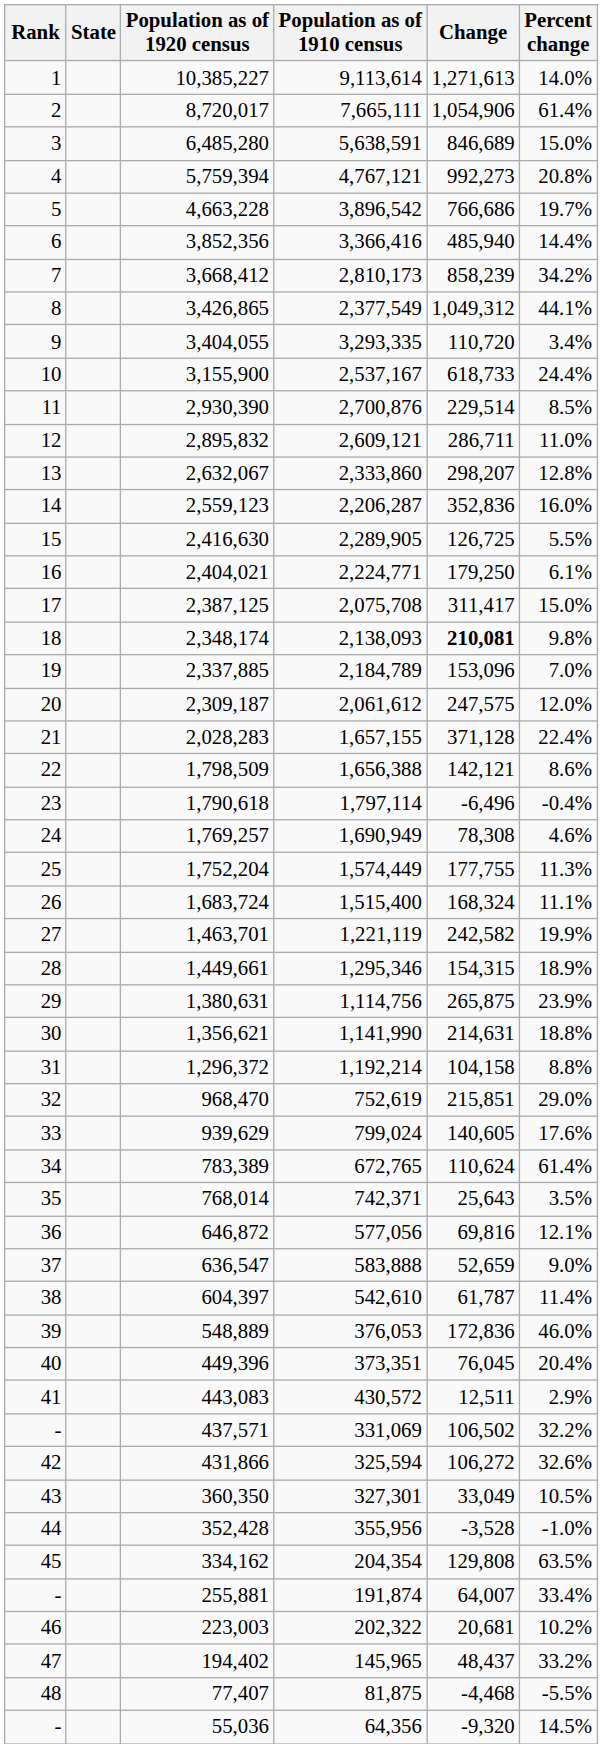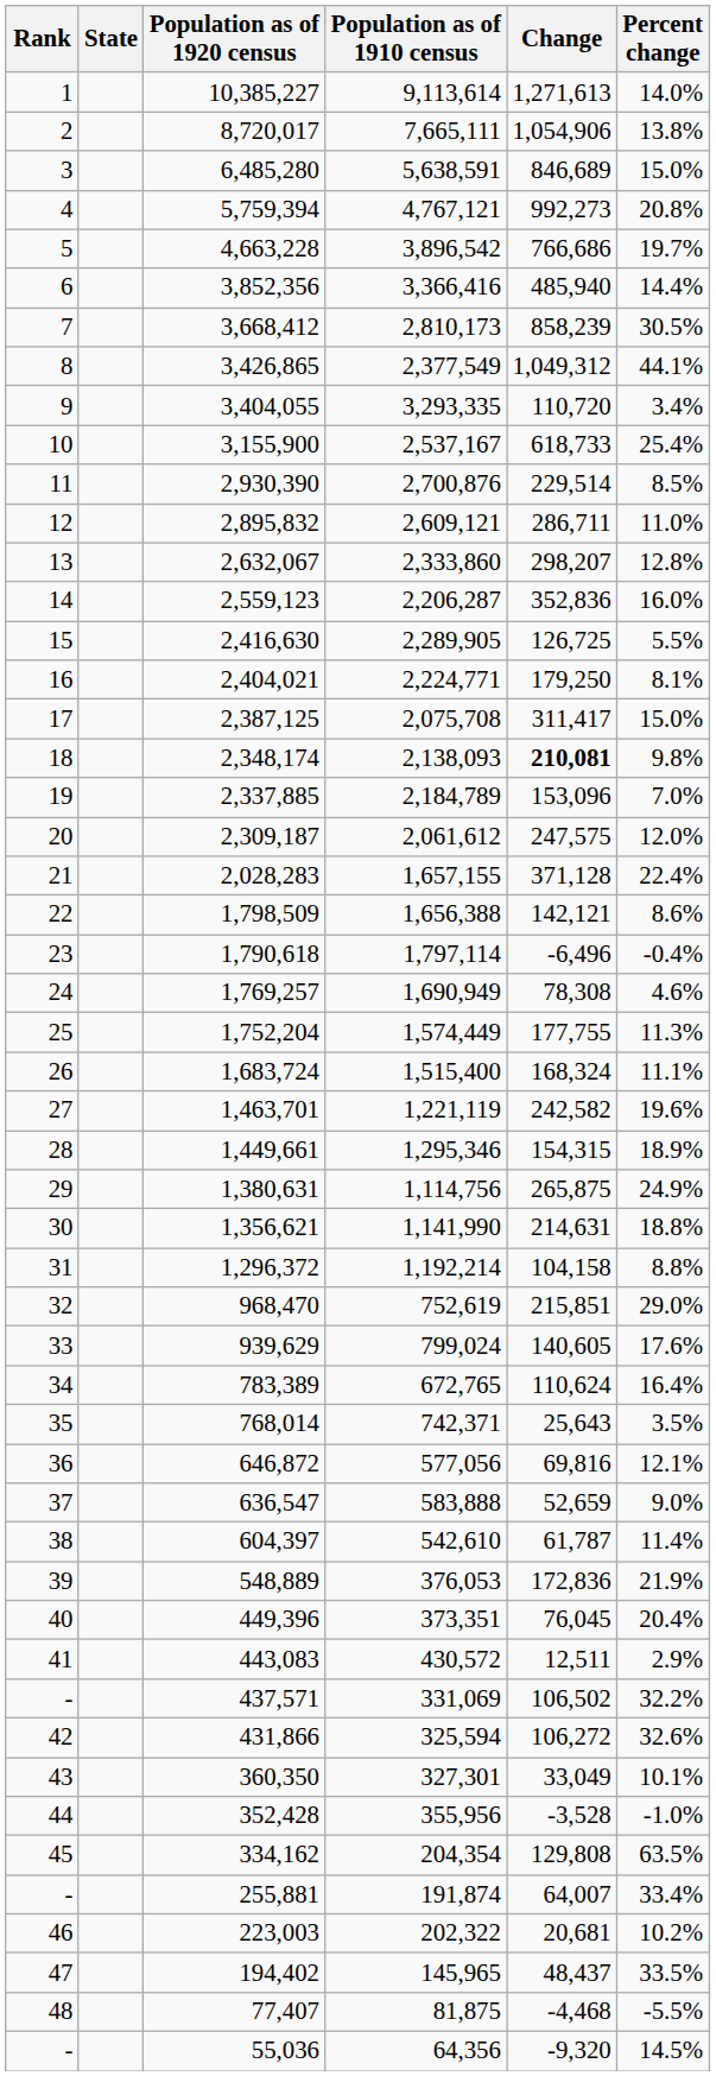8,720,017 | Percent change: 61.4% -> 13.8%
3,668,412 | Percent change: 34.2% -> 30.5%
3,155,900 | Percent change: 24.4% -> 25.4%
2,404,021 | Percent change: 6.1% -> 8.1%
1,463,701 | Percent change: 19.9% -> 19.6%
1,380,631 | Percent change: 23.9% -> 24.9%
783,389 | Percent change: 61.4% -> 16.4%
548,889 | Percent change: 46.0% -> 21.9%
360,350 | Percent change: 10.5% -> 10.1%
194,402 | Percent change: 33.2% -> 33.5%
